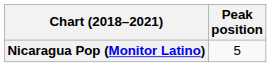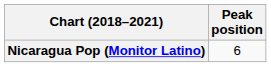Nicaragua Pop (Monitor Latino) | Peak position: 5 -> 6
